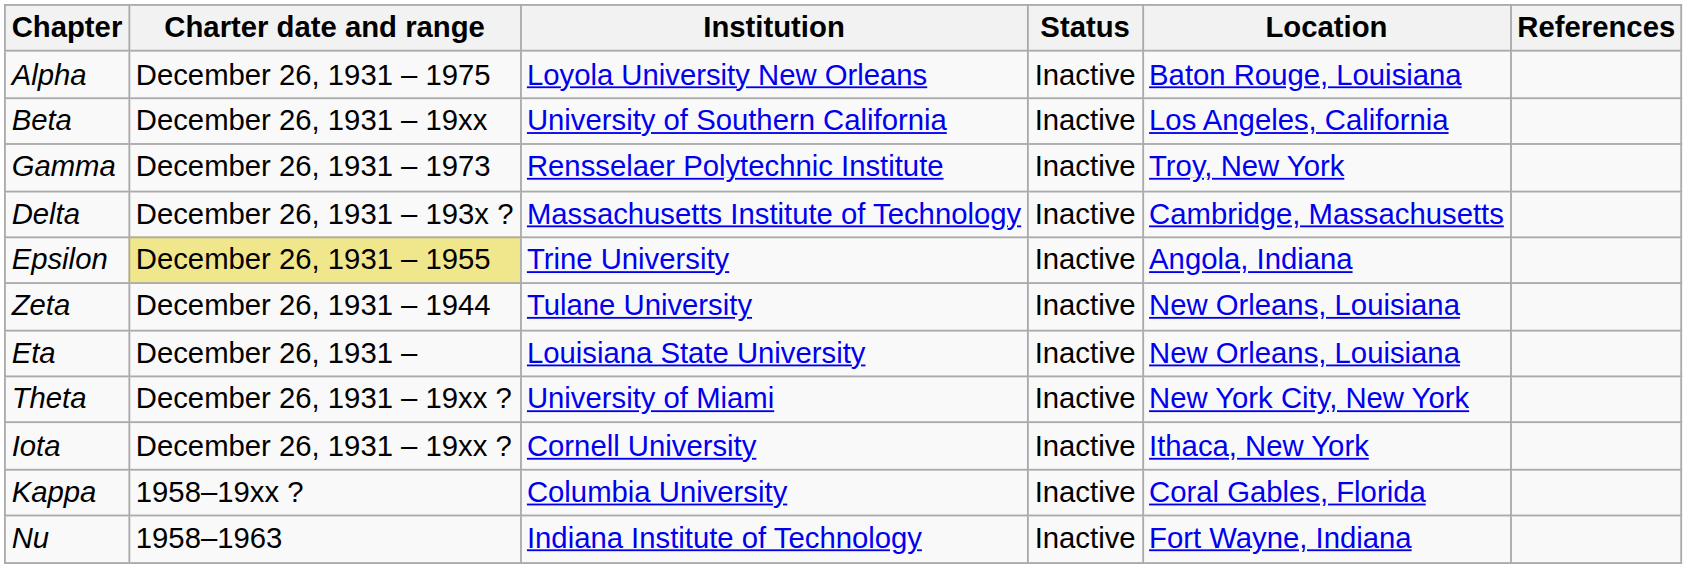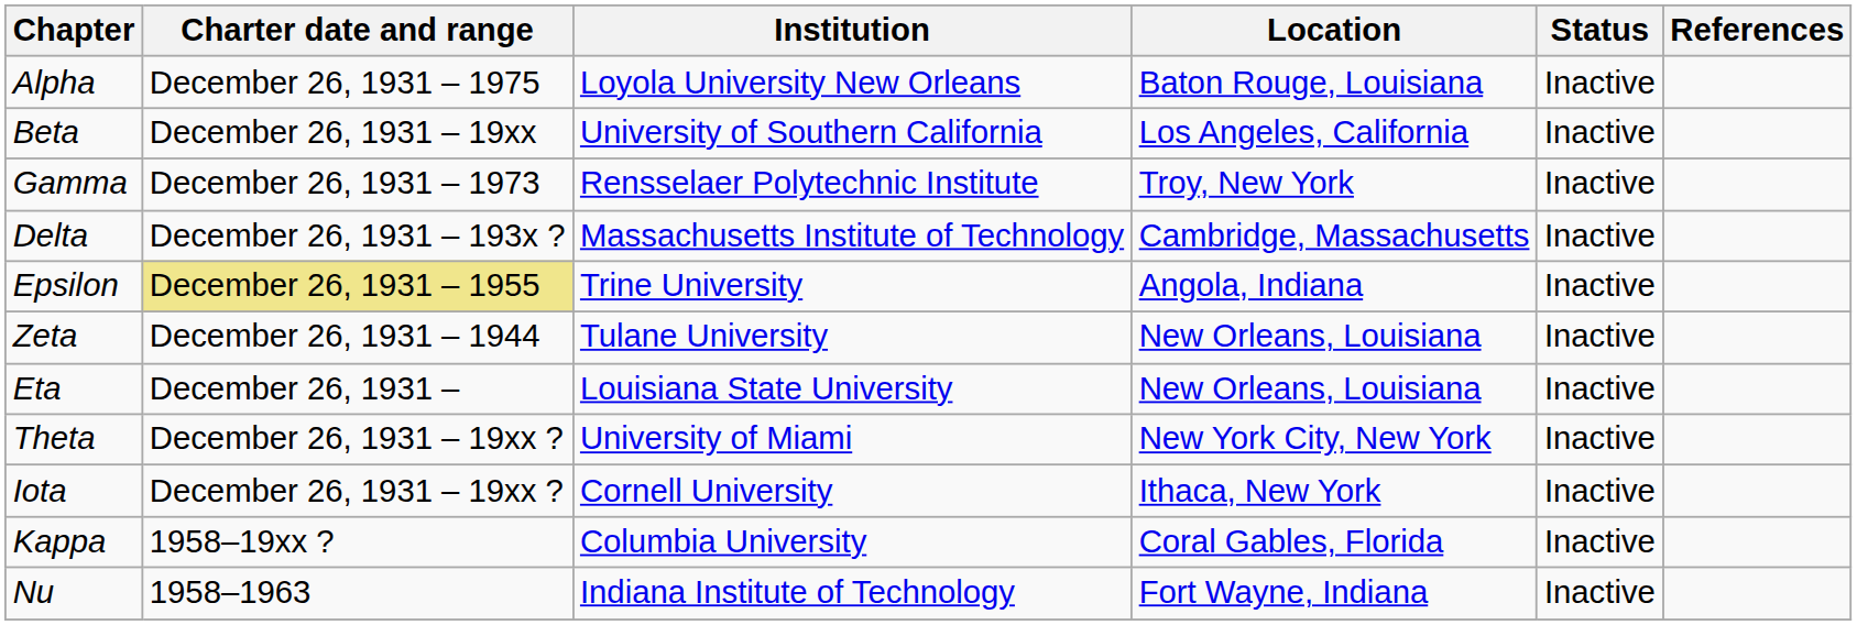columns swapped: Location <-> Status
